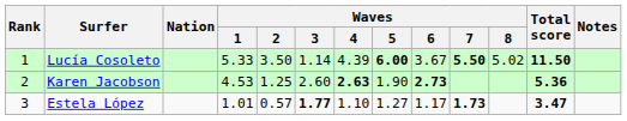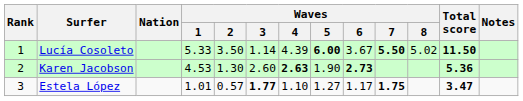Karen Jacobson | Waves / 2: 1.25 -> 1.30
Estela López | Waves / 7: 1.73 -> 1.75
